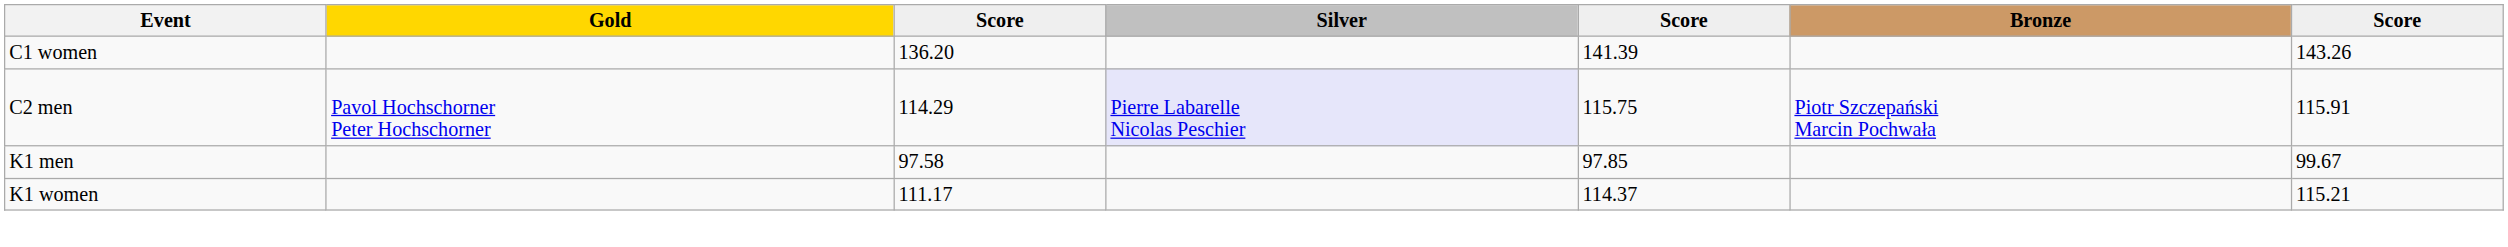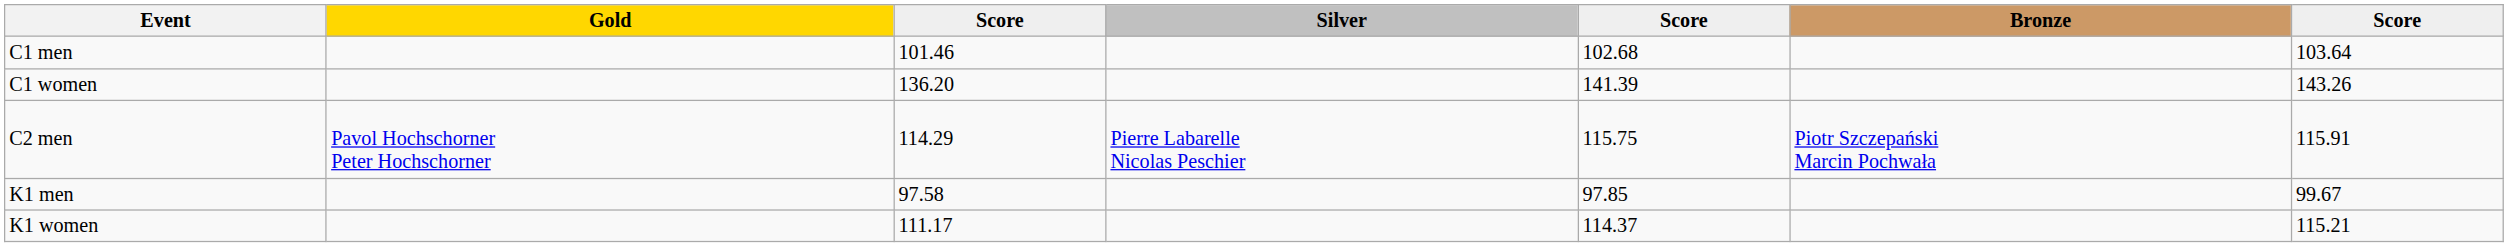+ row: C1 men | 101.46 | 102.68 | 103.64
C2 men | Silver: lavender background -> no background
